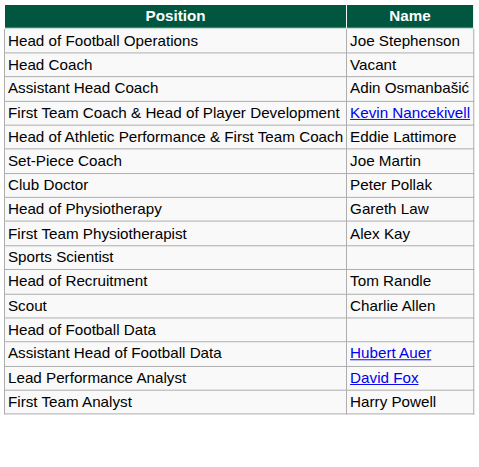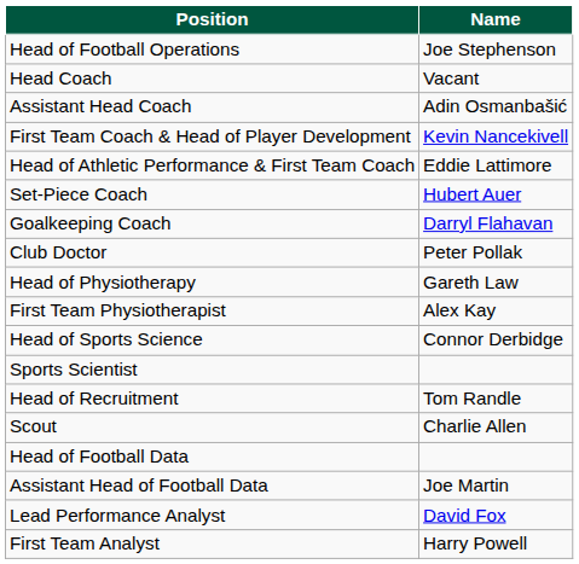Set-Piece Coach | Name: Joe Martin -> Hubert Auer
+ row: Goalkeeping Coach | Darryl Flahavan
+ row: Head of Sports Science | Connor Derbidge
Assistant Head of Football Data | Name: Hubert Auer -> Joe Martin
